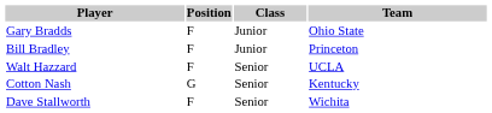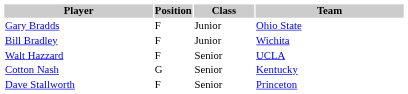Bill Bradley | Team: Princeton -> Wichita
Dave Stallworth | Team: Wichita -> Princeton
